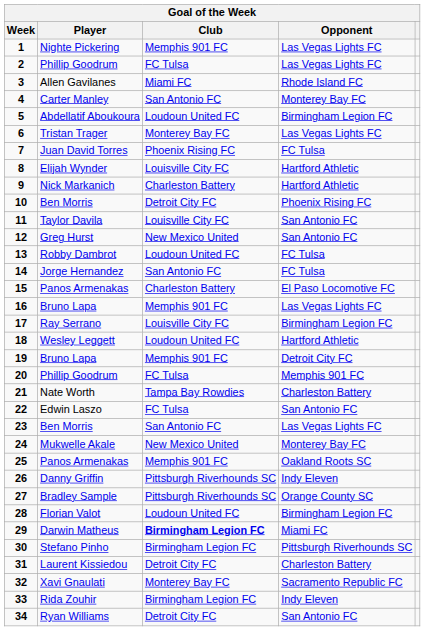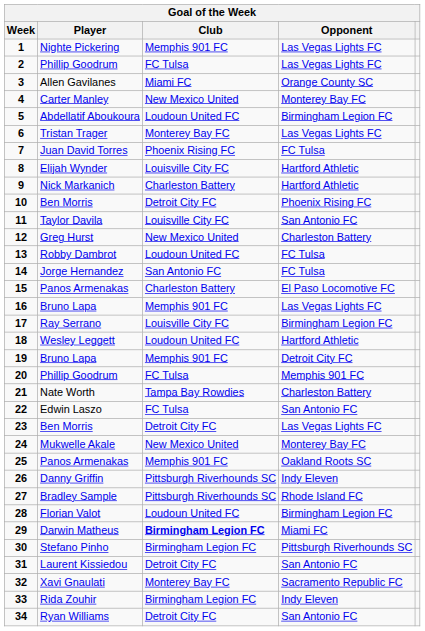3 | Opponent: Rhode Island FC -> Orange County SC
4 | Club: San Antonio FC -> New Mexico United
12 | Opponent: San Antonio FC -> Charleston Battery
23 | Club: San Antonio FC -> Detroit City FC
27 | Opponent: Orange County SC -> Rhode Island FC
31 | Opponent: Charleston Battery -> San Antonio FC
